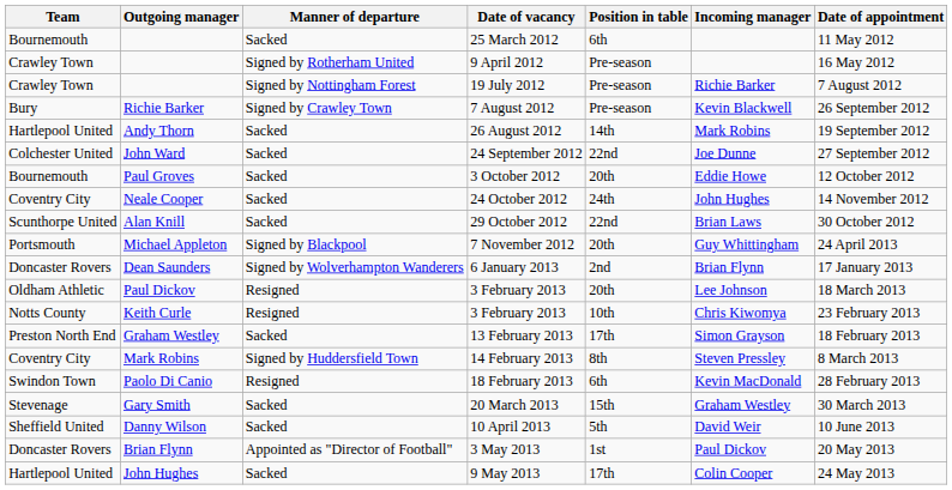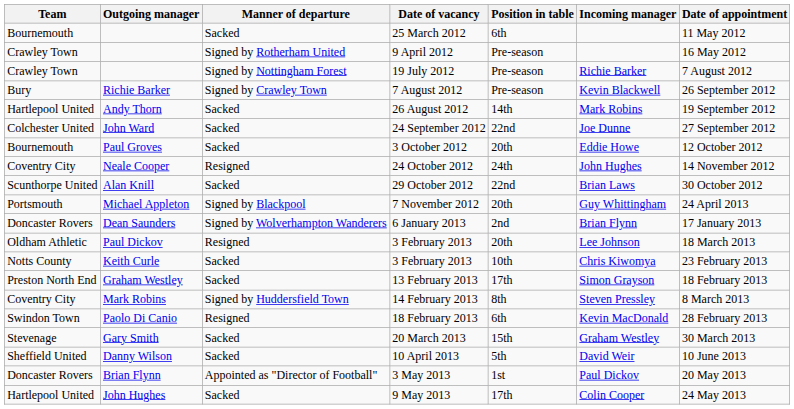24 October 2012 | Manner of departure: Sacked -> Resigned
Keith Curle / 3 February 2013 | Manner of departure: Resigned -> Sacked
